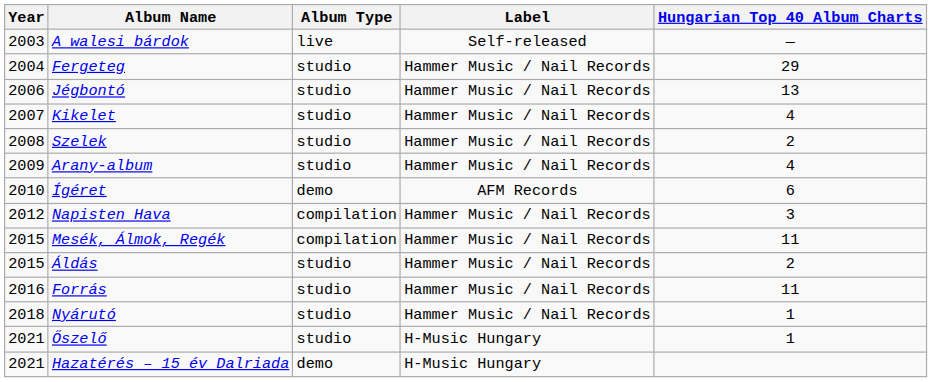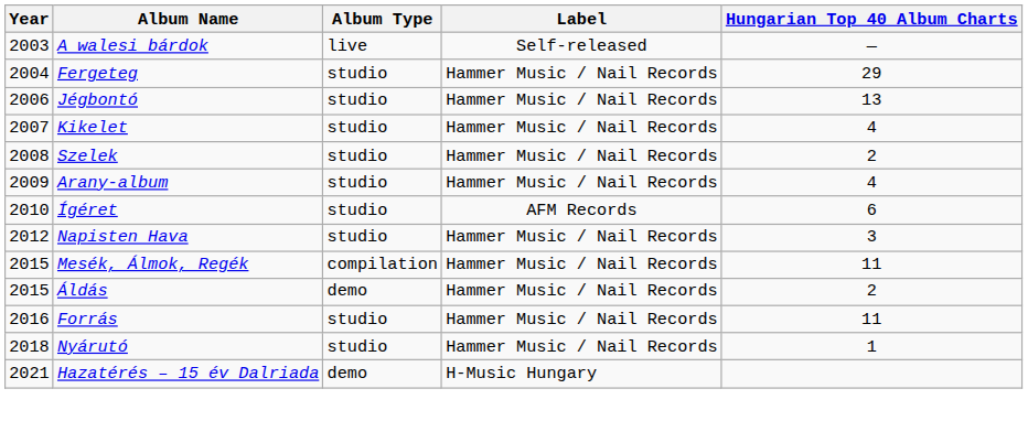Ígéret | Album Type: demo -> studio
Napisten Hava | Album Type: compilation -> studio
Áldás | Album Type: studio -> demo
- row: 2021 | Őszelő | studio | H-Music Hungary | 1
